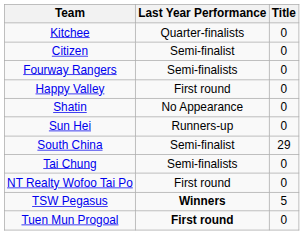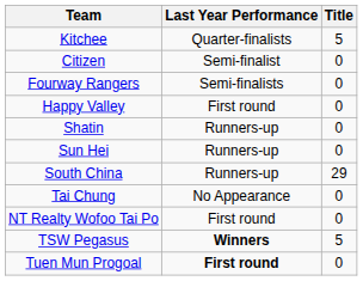Kitchee | Title: 0 -> 5
Shatin | Last Year Performance: No Appearance -> Runners-up
South China | Last Year Performance: Semi-finalist -> Runners-up
Tai Chung | Last Year Performance: Semi-finalists -> No Appearance
